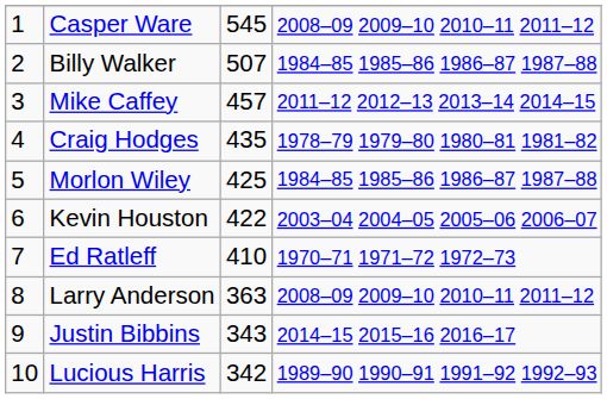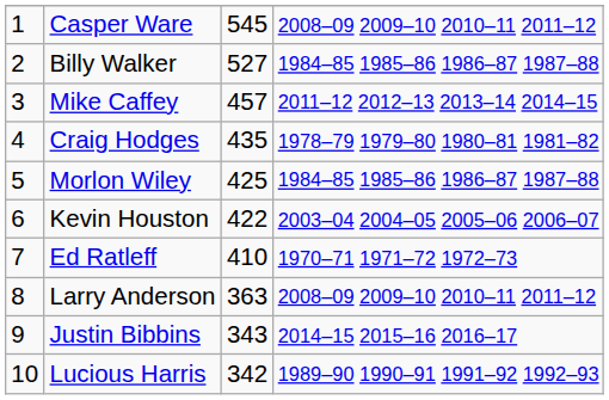Billy Walker | column 3: 507 -> 527
